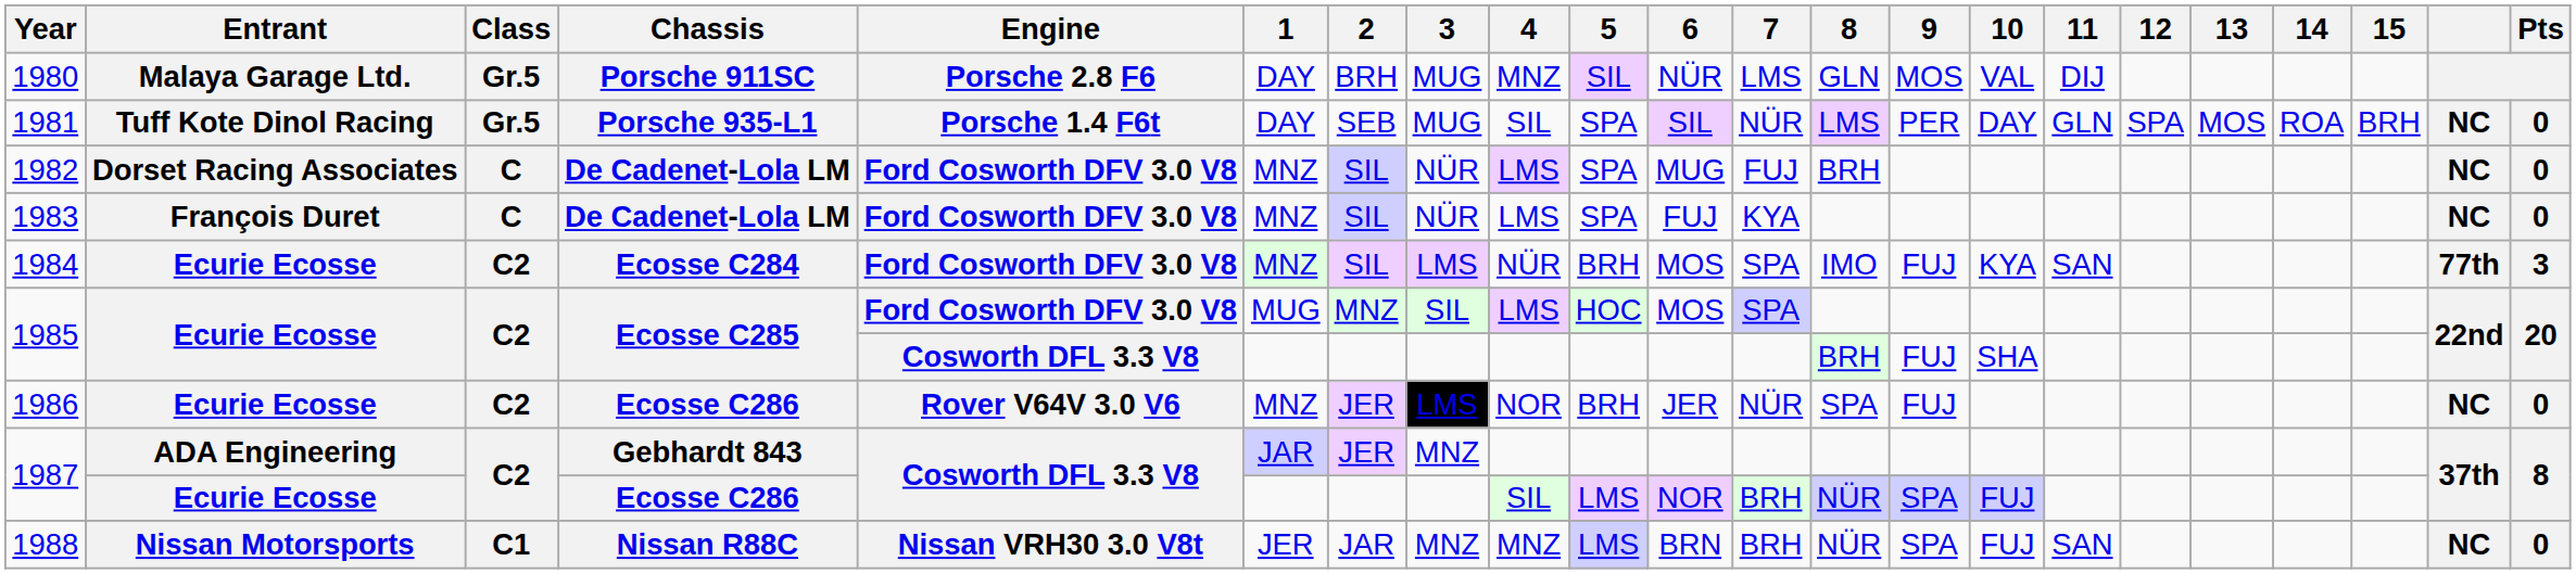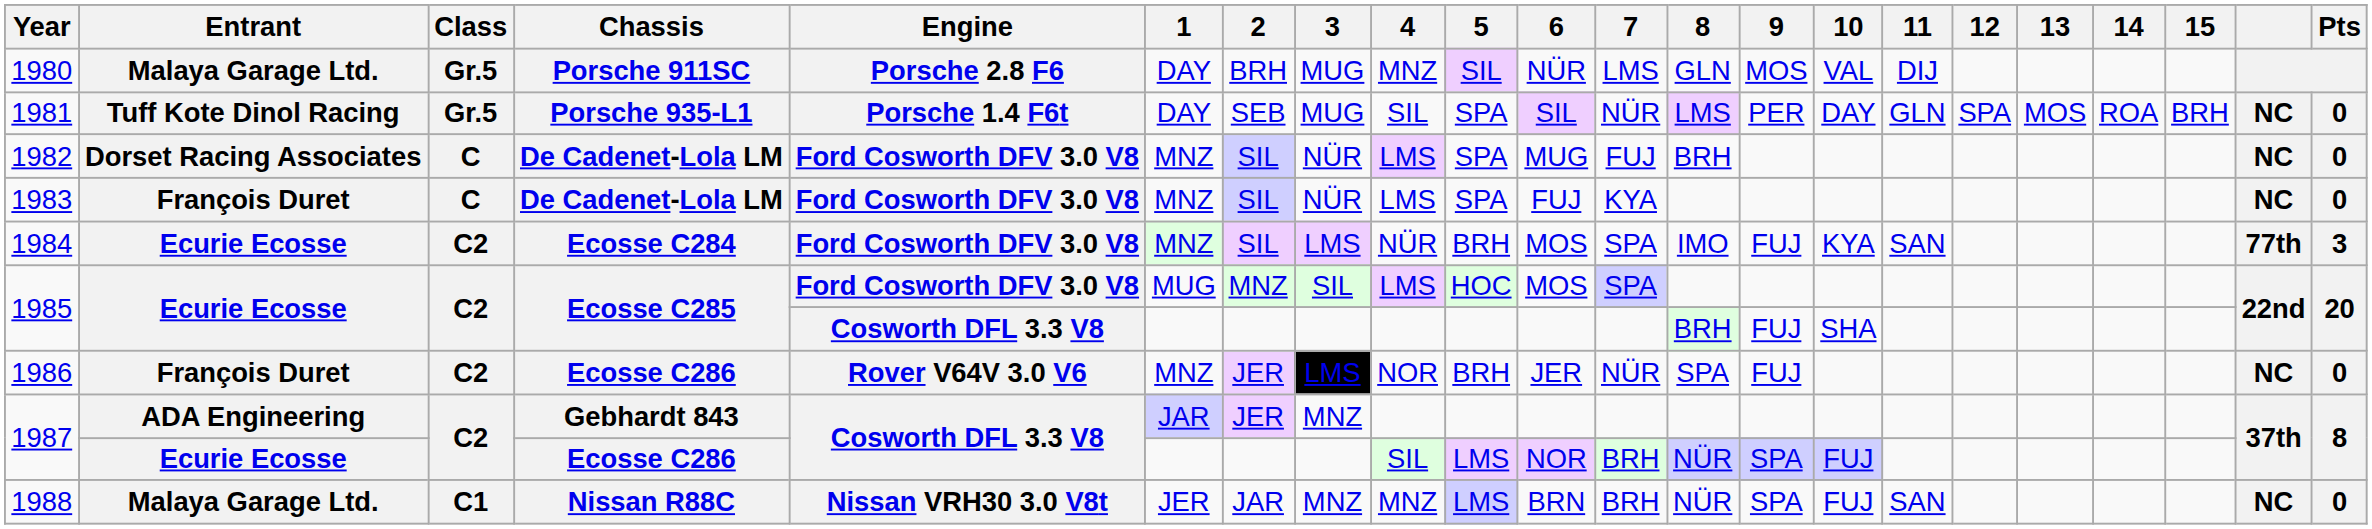1986 | Entrant: Ecurie Ecosse -> François Duret
1988 | Entrant: Nissan Motorsports -> Malaya Garage Ltd.
